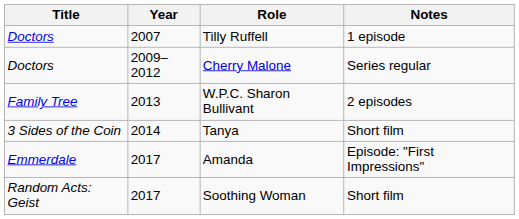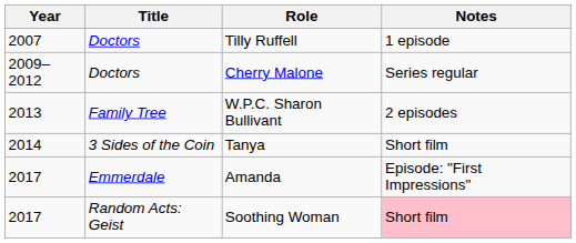columns swapped: Year <-> Title
Soothing Woman | Notes: no background -> pink background
